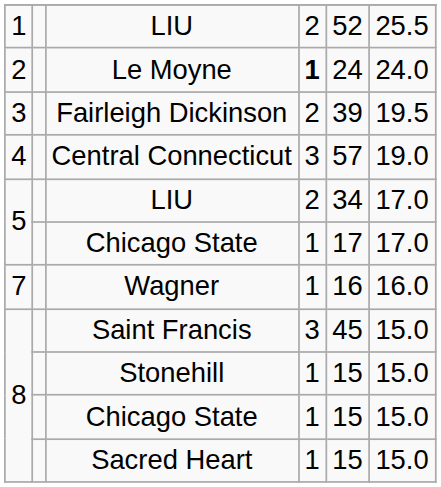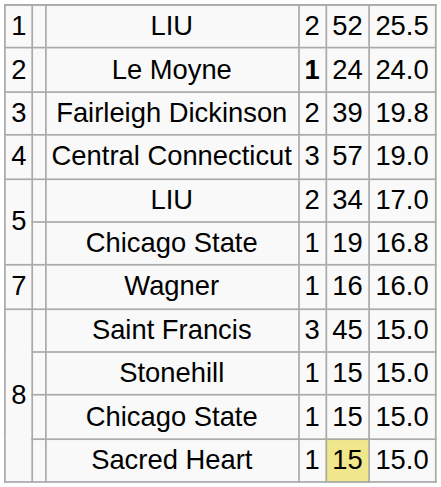Fairleigh Dickinson | column 6: 19.5 -> 19.8
5 / Chicago State | column 5: 17 -> 19
5 / Chicago State | column 6: 17.0 -> 16.8
Sacred Heart | column 5: no background -> khaki background
